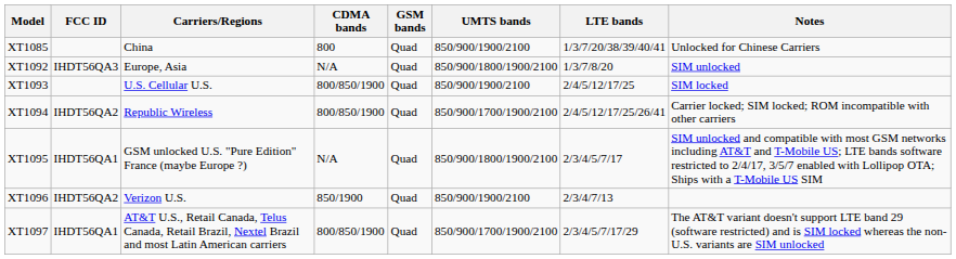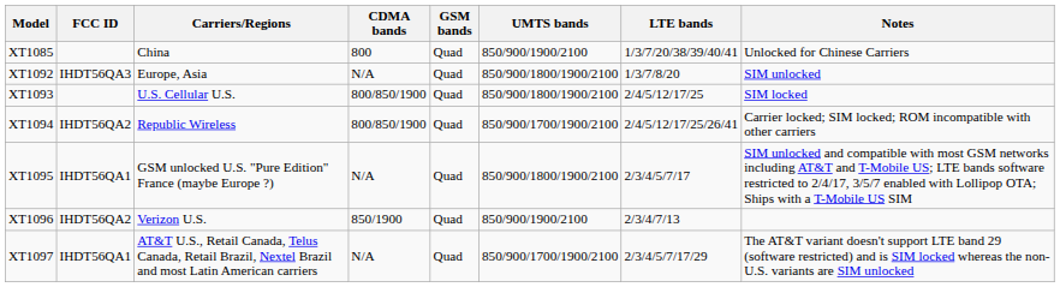XT1093 | UMTS bands: 850/900/1900/2100 -> 850/900/1800/1900/2100
XT1097 | CDMA bands: 800/850/1900 -> N/A
